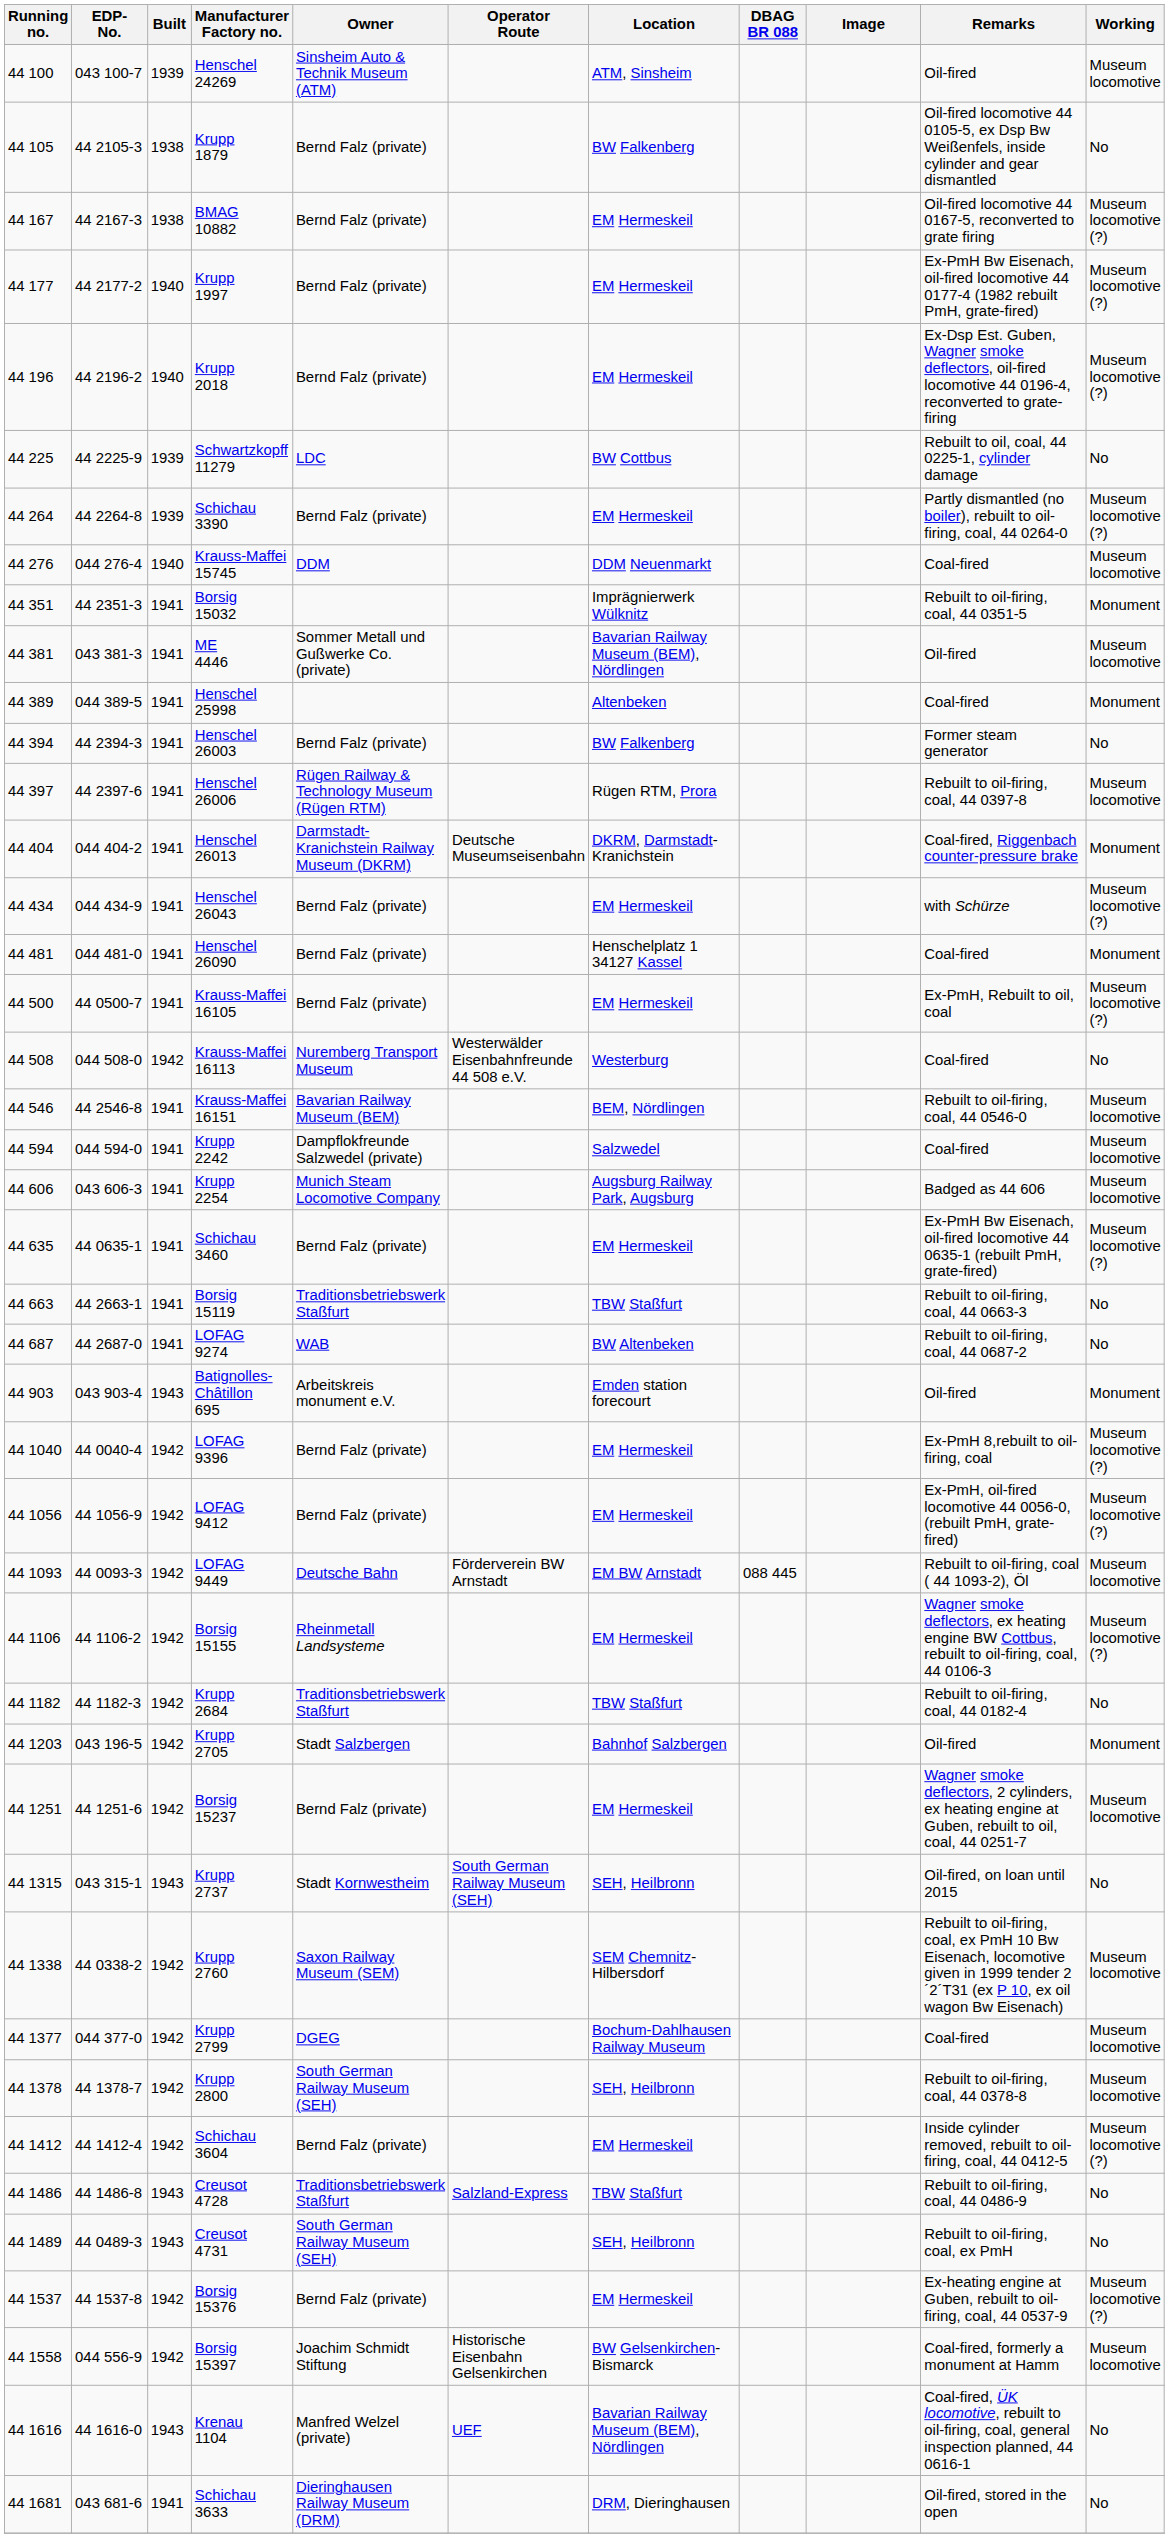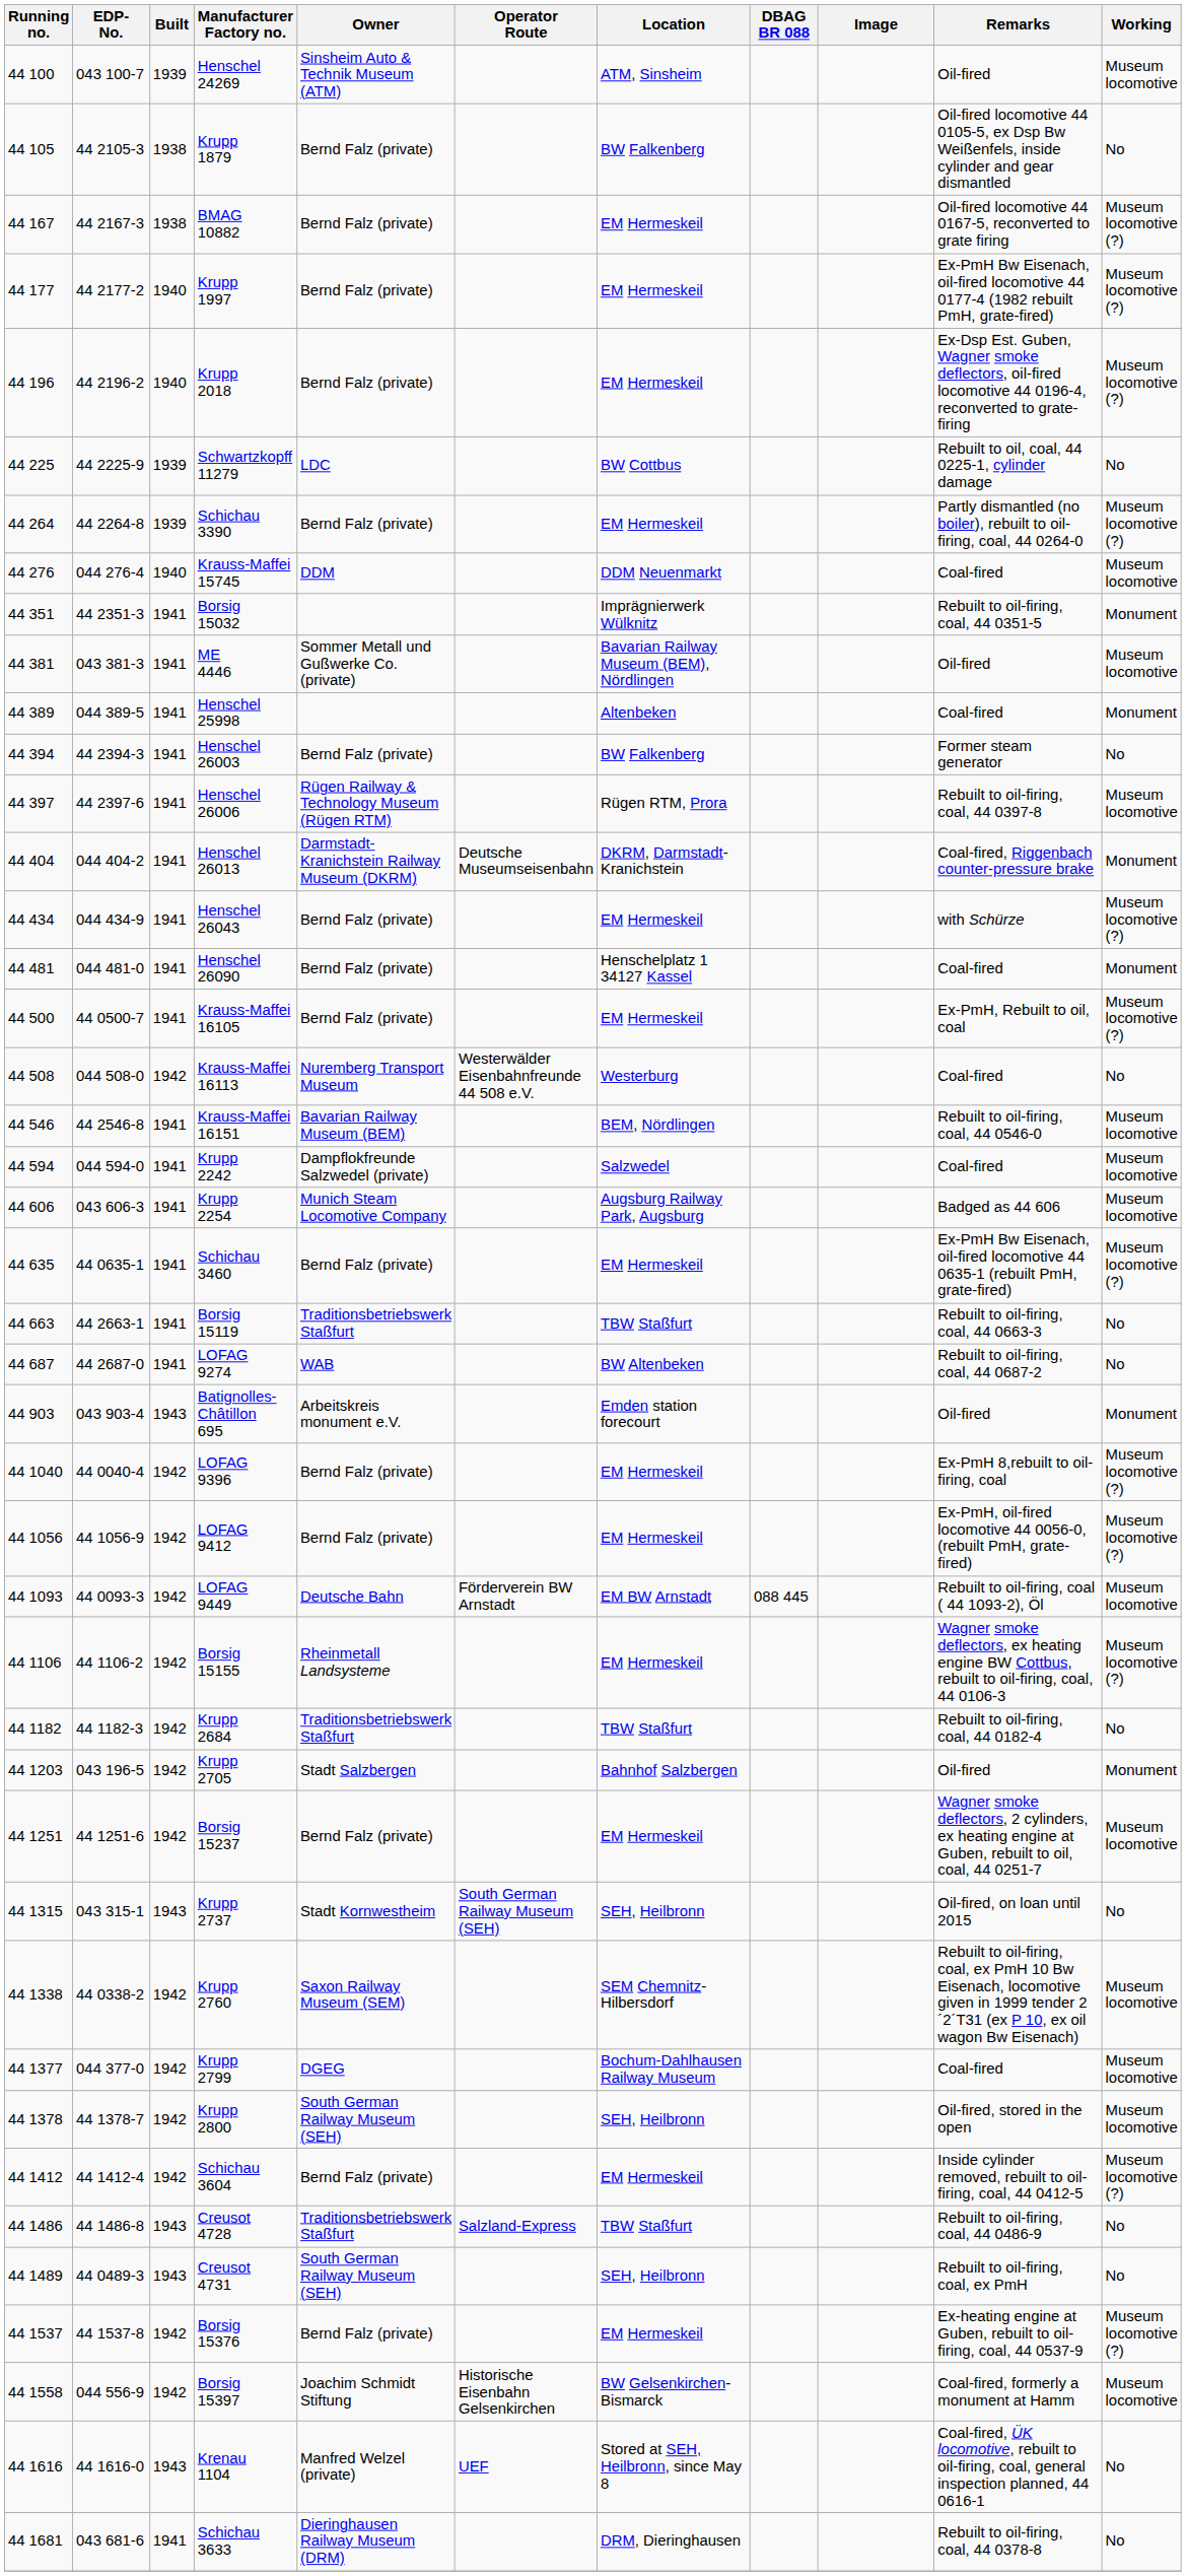Krupp 2800 | Remarks: Rebuilt to oil-firing, coal, 44 0378-8 -> Oil-fired, stored in the open
Krenau 1104 | Location: Bavarian Railway Museum (BEM), Nördlingen -> Stored at SEH, Heilbronn, since May 8
Schichau 3633 | Remarks: Oil-fired, stored in the open -> Rebuilt to oil-firing, coal, 44 0378-8
